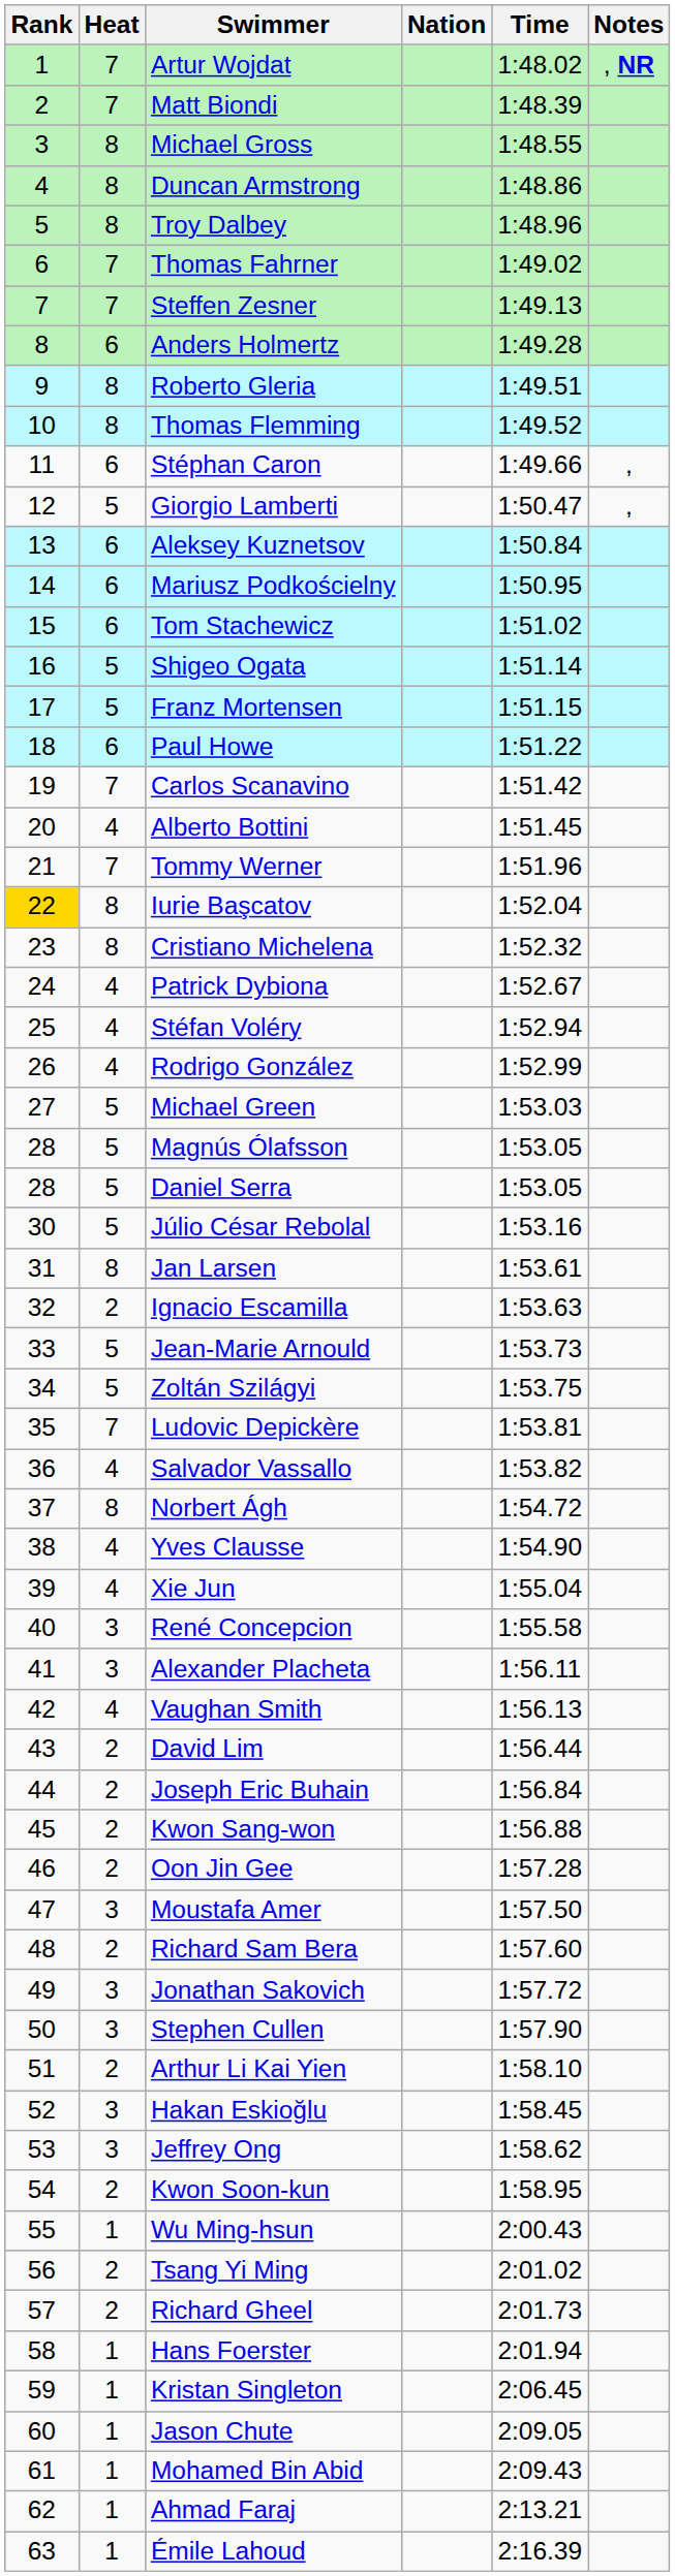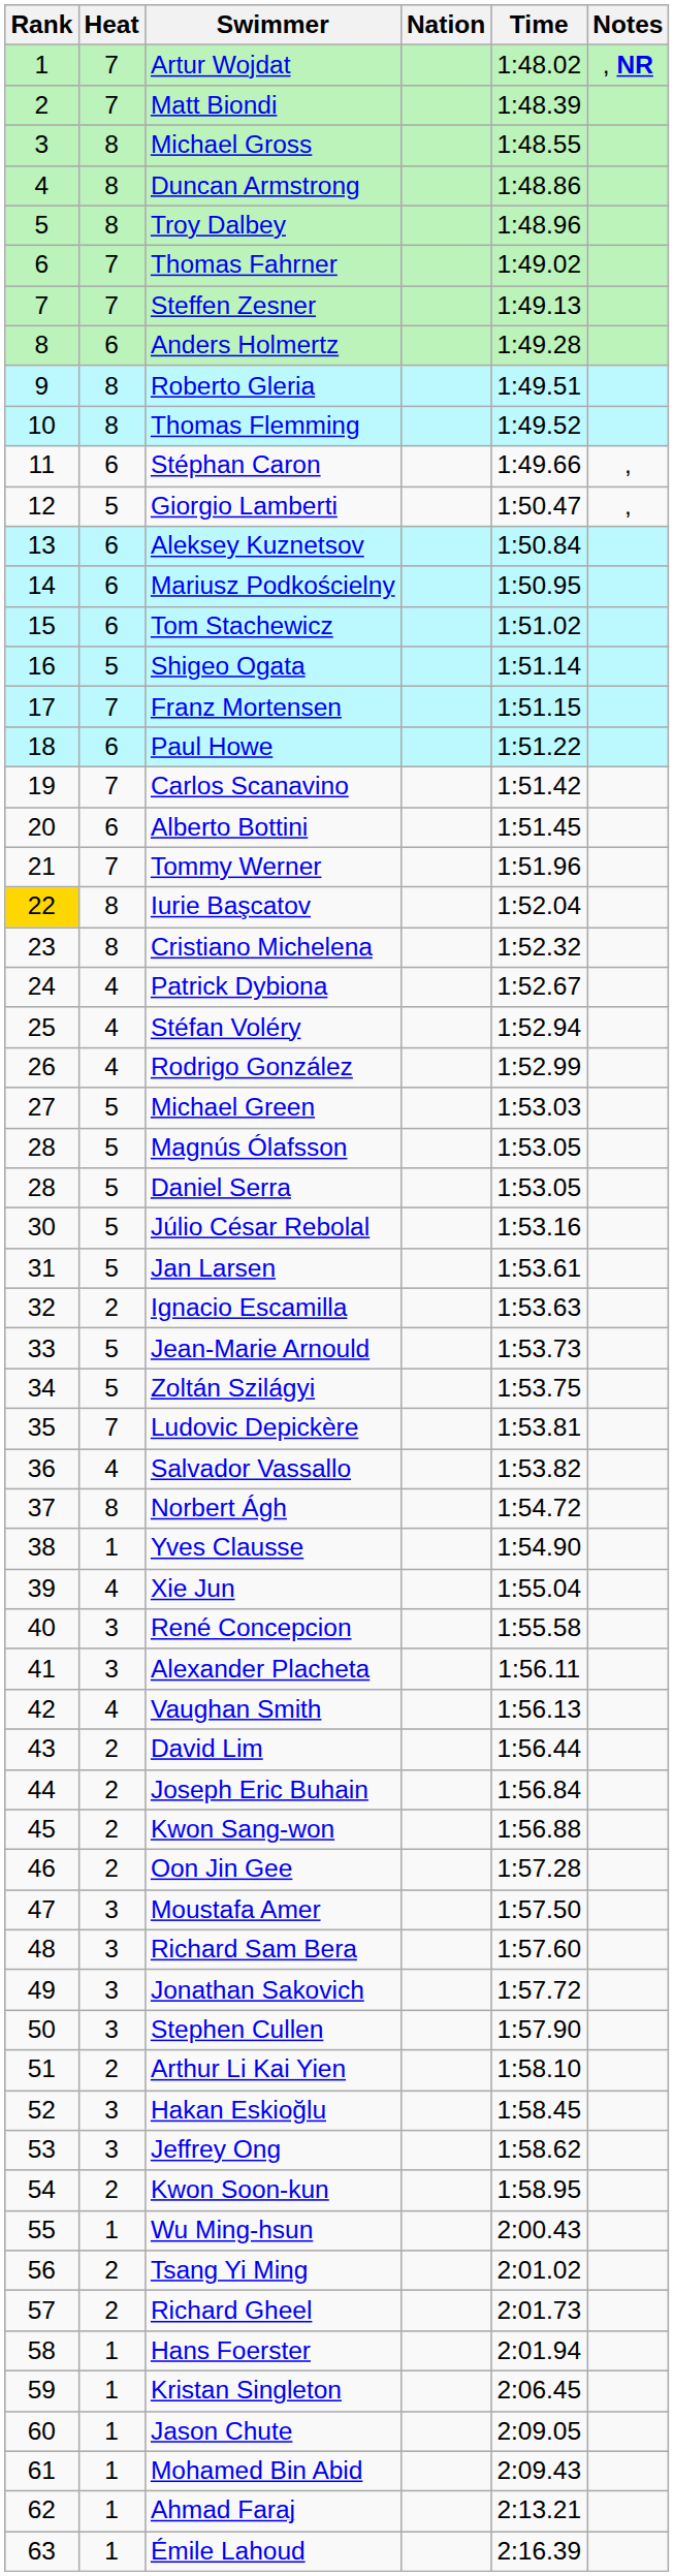Franz Mortensen | Heat: 5 -> 7
Alberto Bottini | Heat: 4 -> 6
Jan Larsen | Heat: 8 -> 5
Yves Clausse | Heat: 4 -> 1
Richard Sam Bera | Heat: 2 -> 3
